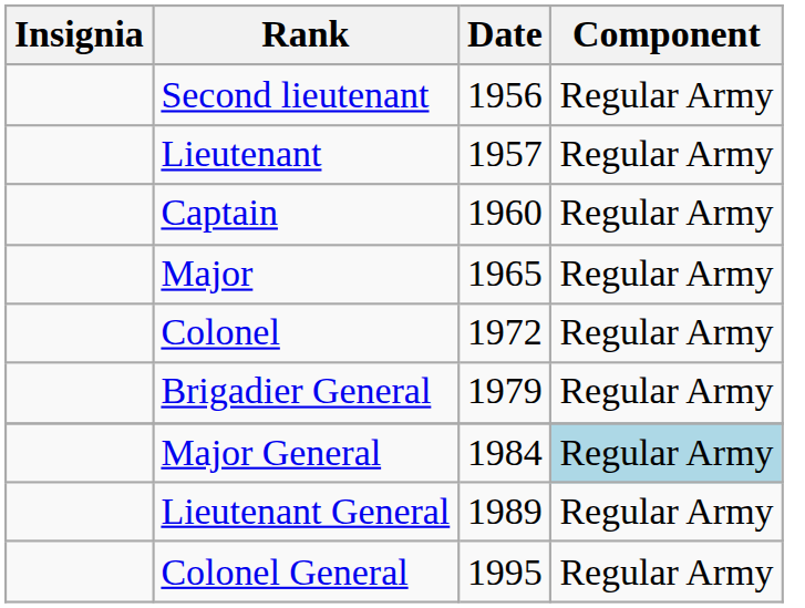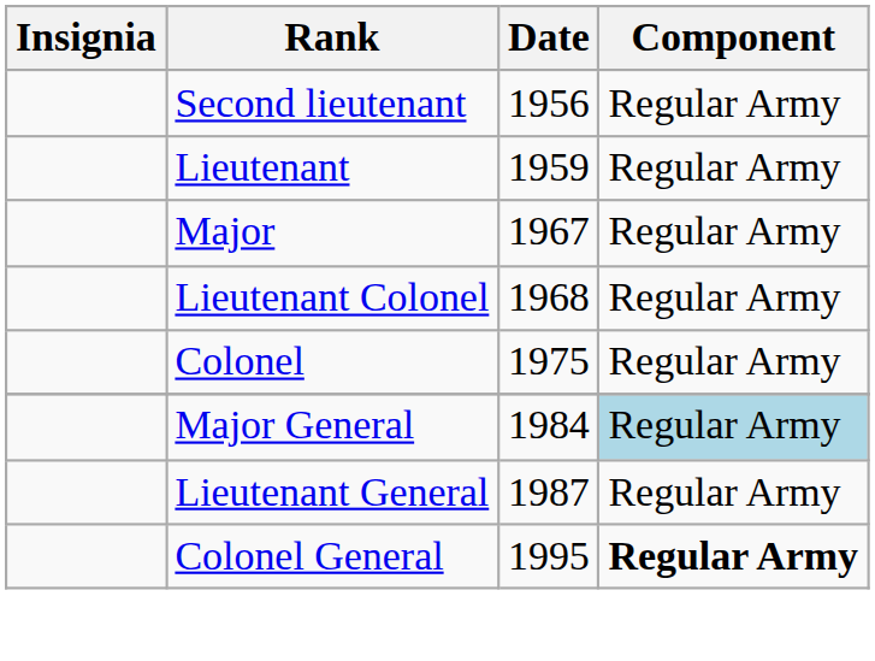Lieutenant | Date: 1957 -> 1959
- row: Captain | 1960 | Regular Army
Major | Date: 1965 -> 1967
+ row: Lieutenant Colonel | 1968 | Regular Army
Colonel | Date: 1972 -> 1975
- row: Brigadier General | 1979 | Regular Army
Lieutenant General | Date: 1989 -> 1987
Colonel General | Component: normal -> bold
